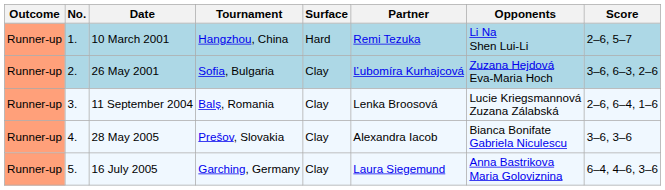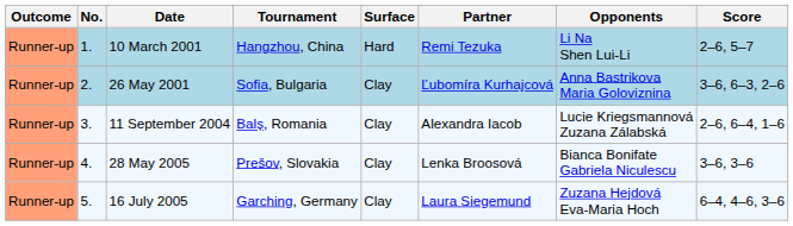26 May 2001 | Opponents: Zuzana Hejdová Eva-Maria Hoch -> Anna Bastrikova Maria Goloviznina
11 September 2004 | Partner: Lenka Broosová -> Alexandra Iacob
28 May 2005 | Partner: Alexandra Iacob -> Lenka Broosová
16 July 2005 | Opponents: Anna Bastrikova Maria Goloviznina -> Zuzana Hejdová Eva-Maria Hoch
